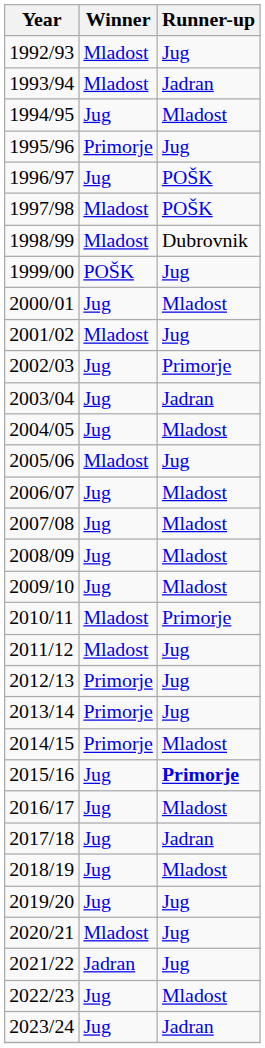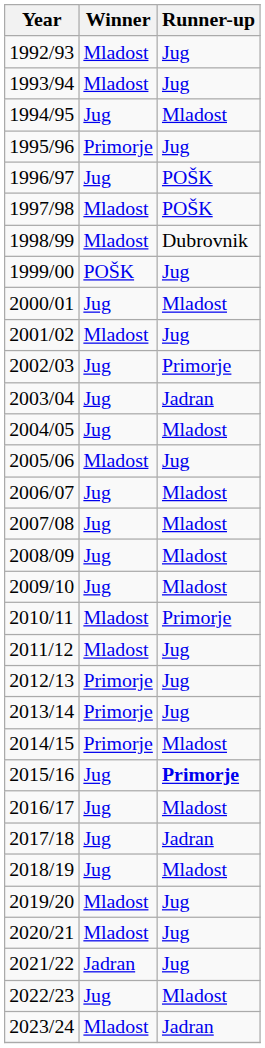1993/94 | Runner-up: Jadran -> Jug
2019/20 | Winner: Jug -> Mladost
2023/24 | Winner: Jug -> Mladost
